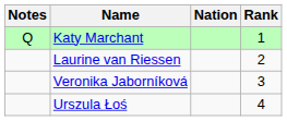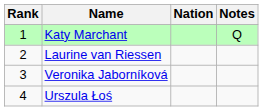columns swapped: Rank <-> Notes
